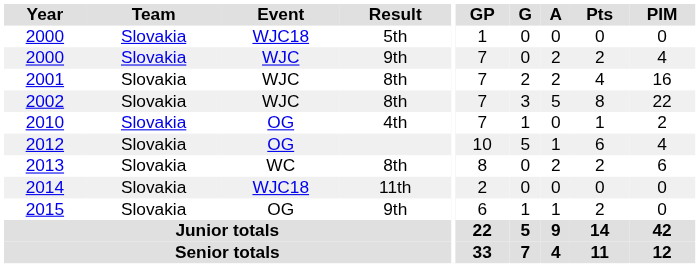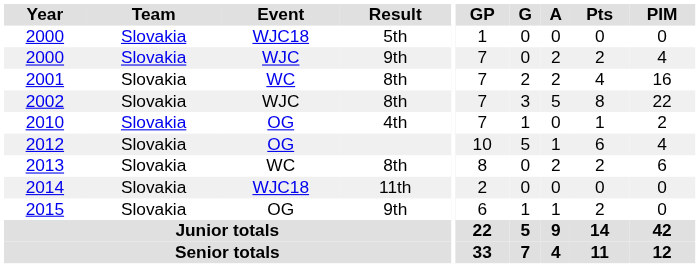2001 | Event: WJC -> WC
